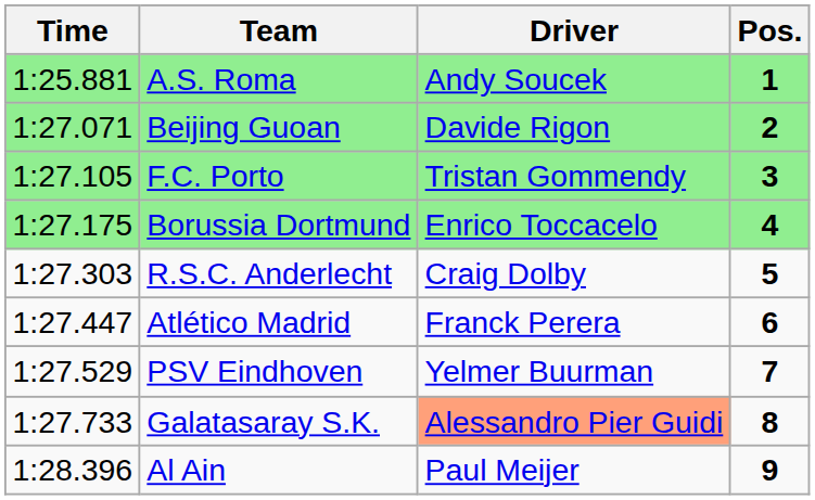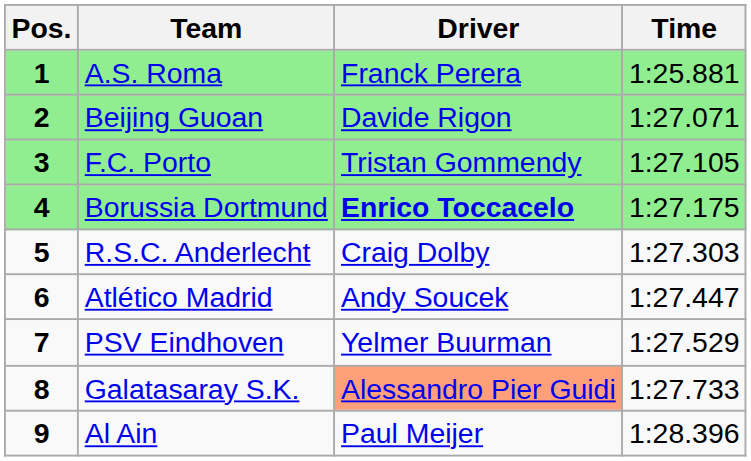columns swapped: Pos. <-> Time
A.S. Roma | Driver: Andy Soucek -> Franck Perera
Borussia Dortmund | Driver: normal -> bold
Atlético Madrid | Driver: Franck Perera -> Andy Soucek
